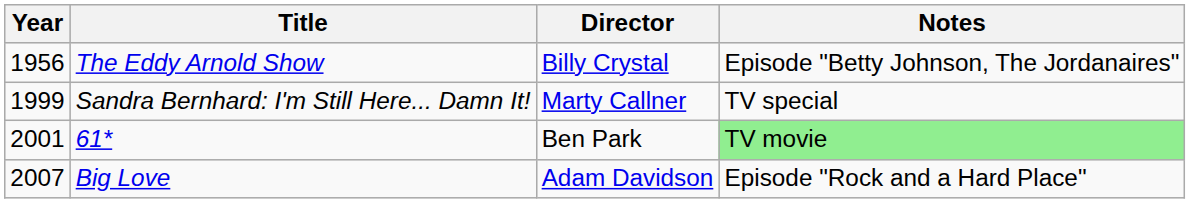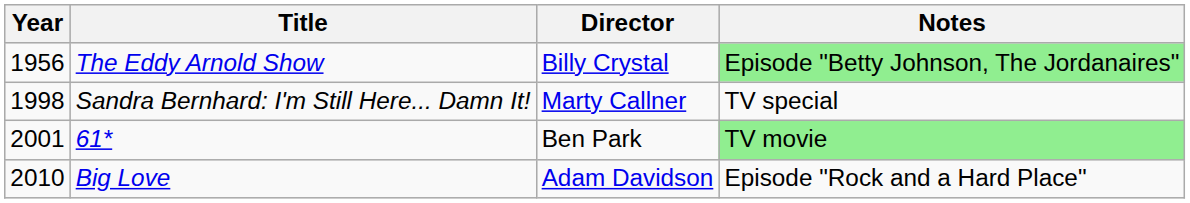The Eddy Arnold Show | Notes: no background -> lightgreen background
Sandra Bernhard: I'm Still Here... Damn It! | Year: 1999 -> 1998
Big Love | Year: 2007 -> 2010
